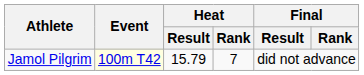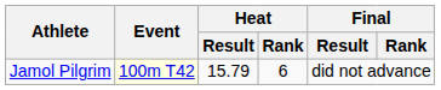Jamol Pilgrim | Heat / Rank: 7 -> 6
